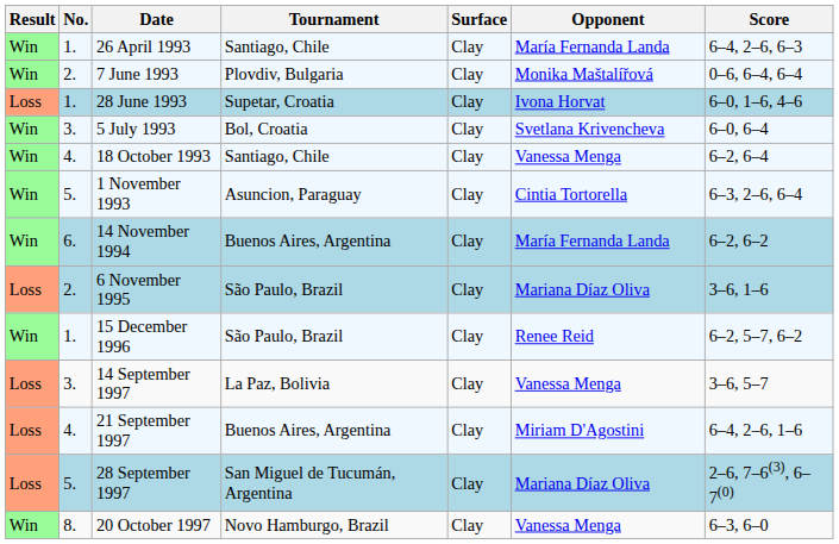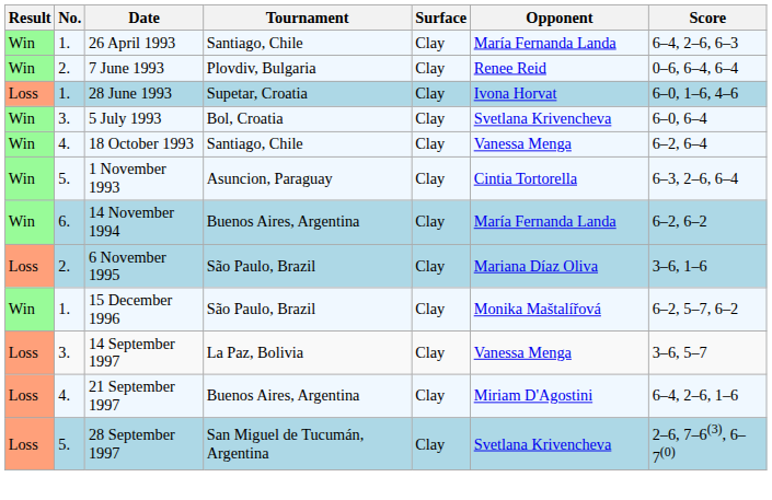7 June 1993 | Opponent: Monika Maštalířová -> Renee Reid
15 December 1996 | Opponent: Renee Reid -> Monika Maštalířová
28 September 1997 | Opponent: Mariana Díaz Oliva -> Svetlana Krivencheva
- row: Win | 8. | 20 October 1997 | Novo Hamburgo, Brazil | Clay | Vanessa Menga | 6–3, 6–0
